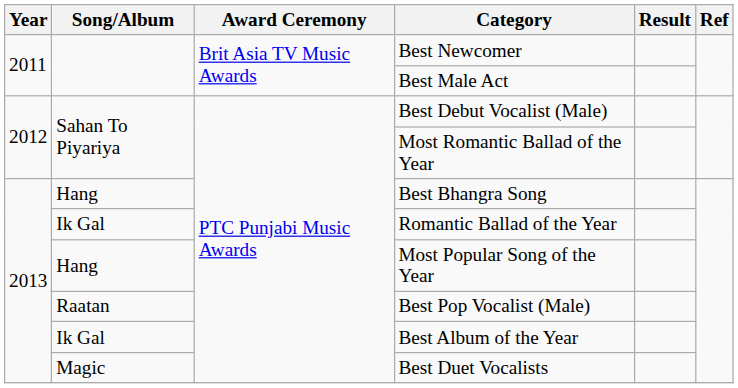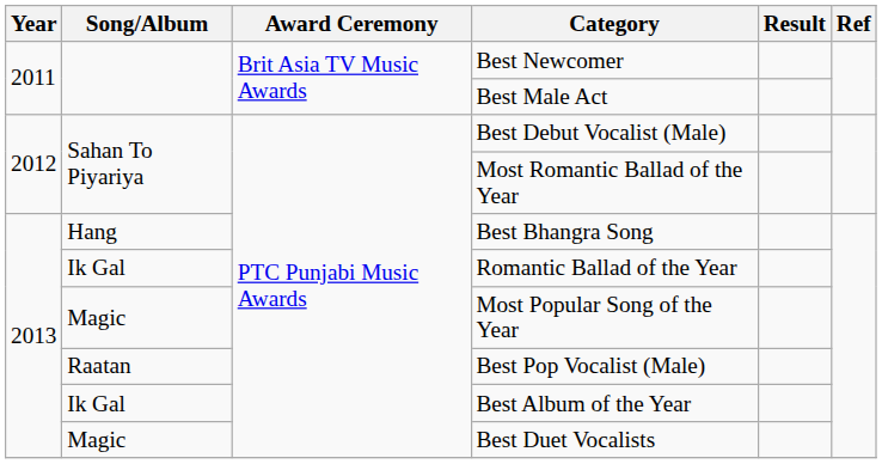Most Popular Song of the Year | Song/Album: Hang -> Magic
